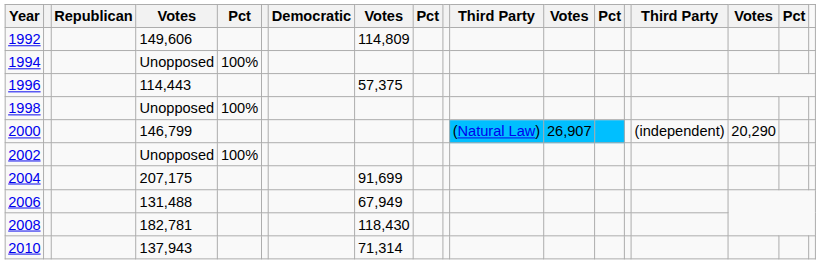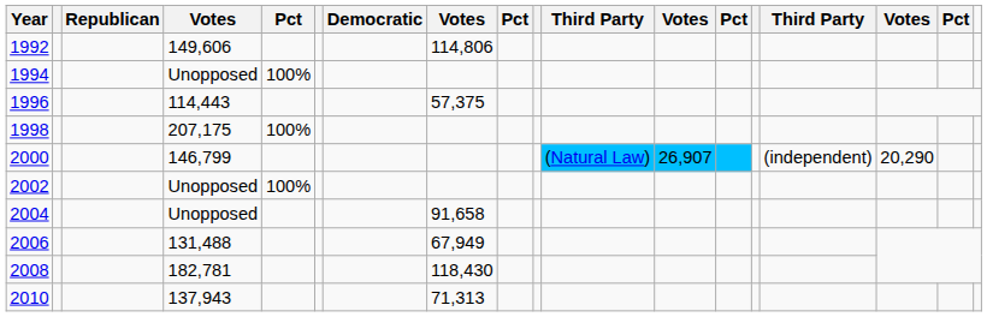1992 | column 8: 114,809 -> 114,806
1998 | column 4: Unopposed -> 207,175
2004 | column 4: 207,175 -> Unopposed
2004 | column 8: 91,699 -> 91,658
2010 | column 8: 71,314 -> 71,313
